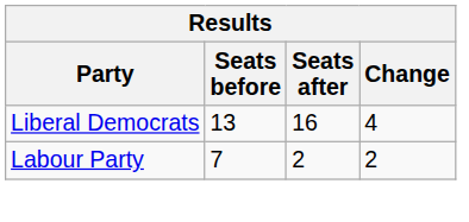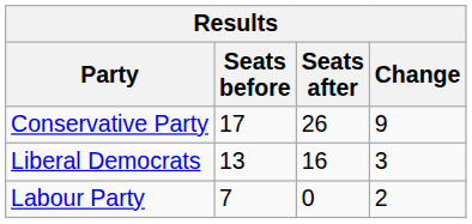+ row: Conservative Party | 17 | 26 | 9
Liberal Democrats | Change: 4 -> 3
Labour Party | Seats after: 2 -> 0
